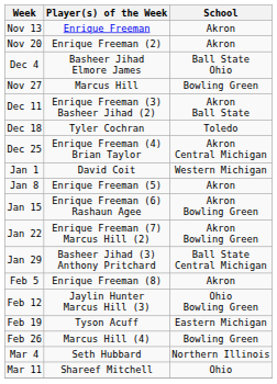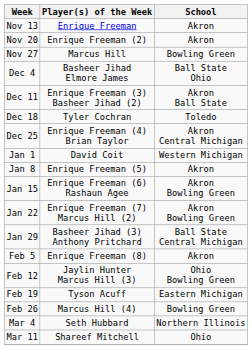rows swapped: Nov 27 <-> Dec 4
